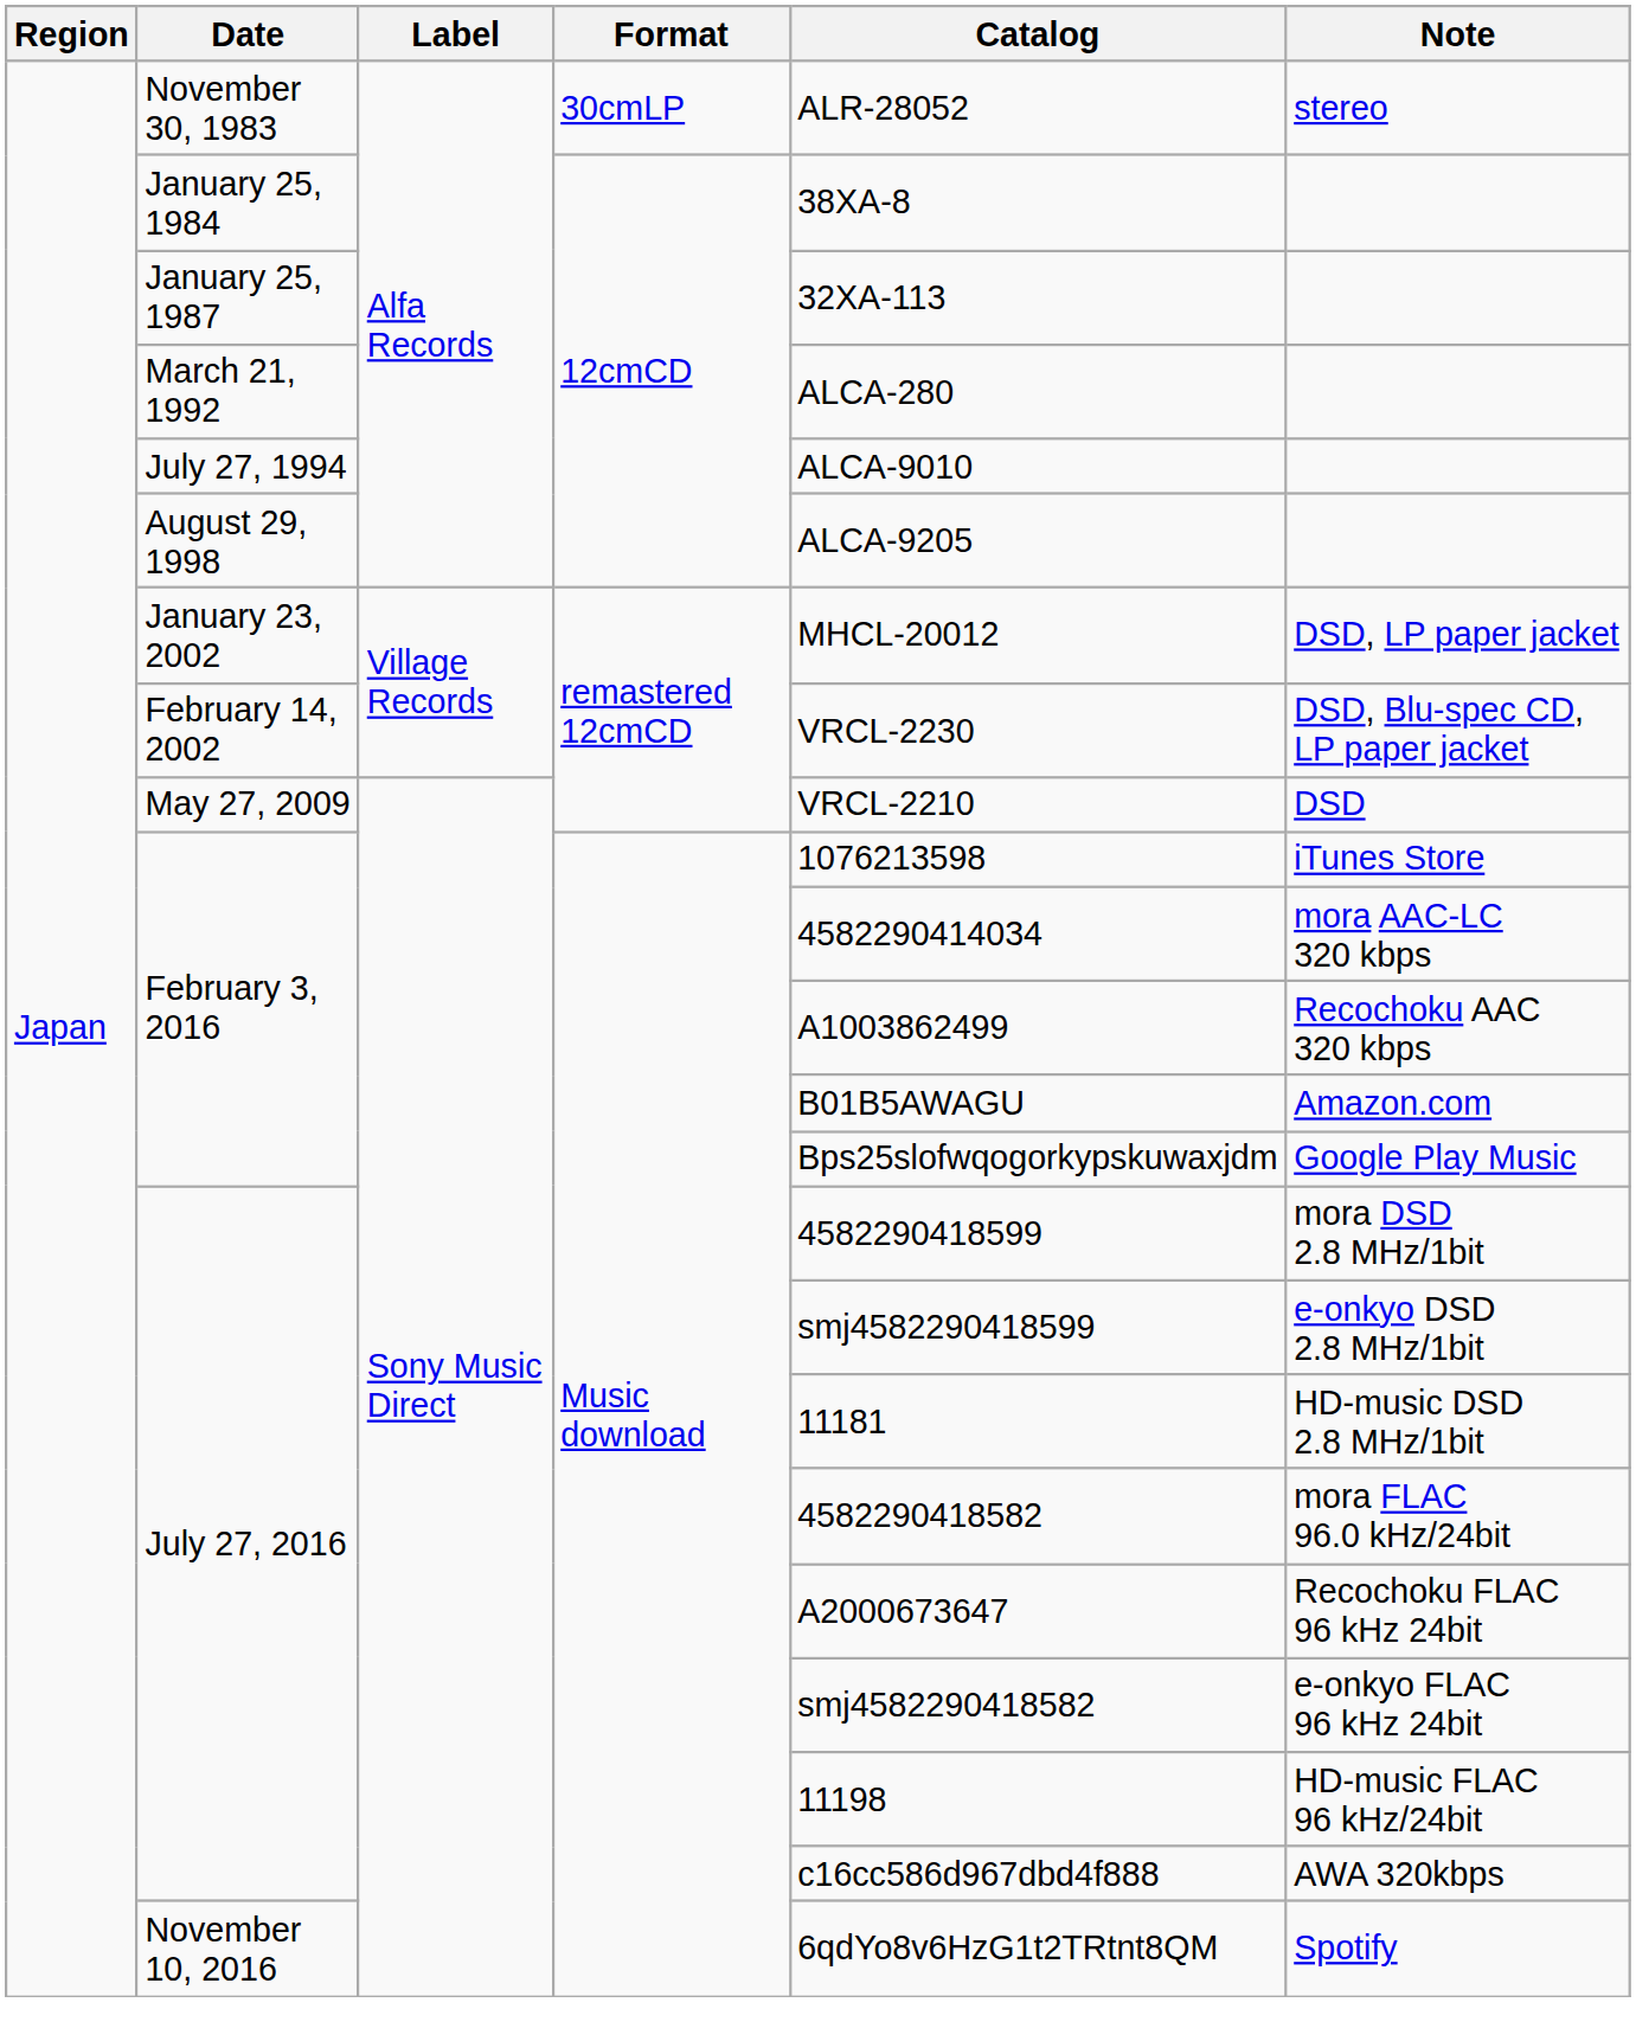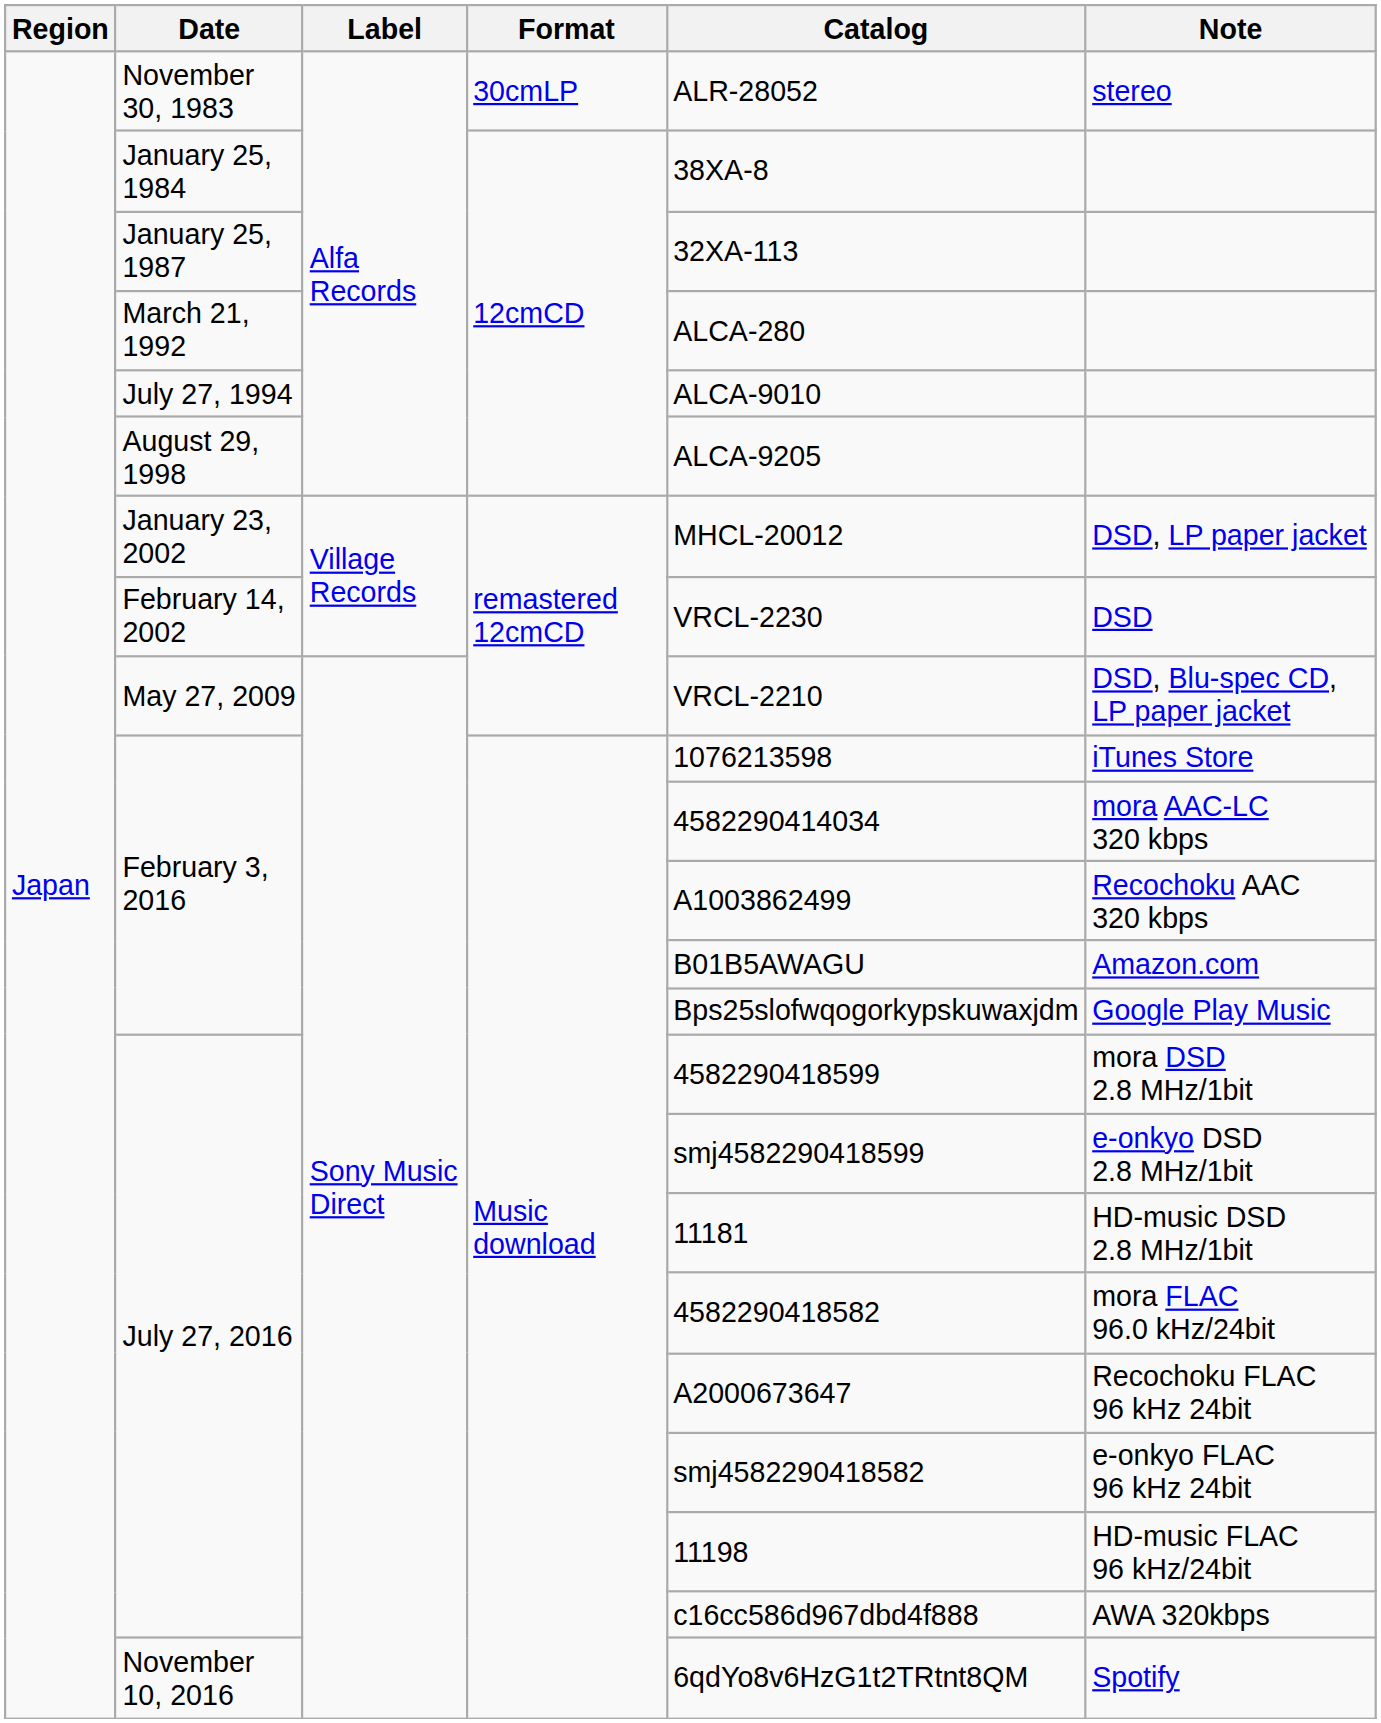February 14, 2002 | Note: DSD, Blu-spec CD, LP paper jacket -> DSD
May 27, 2009 | Note: DSD -> DSD, Blu-spec CD, LP paper jacket
